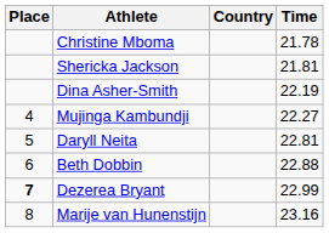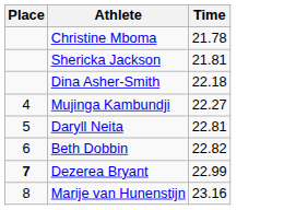- column: Country
Dina Asher-Smith | Time: 22.19 -> 22.18
Beth Dobbin | Time: 22.88 -> 22.82
